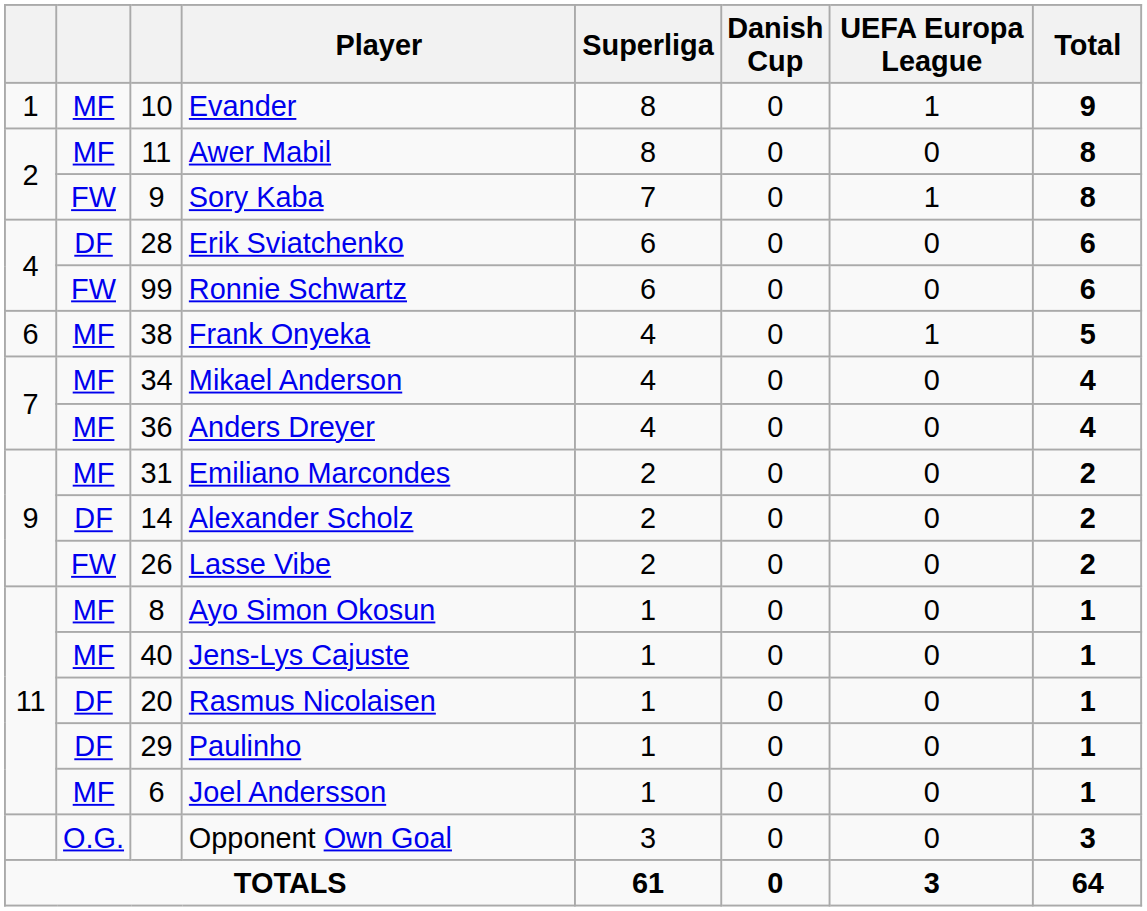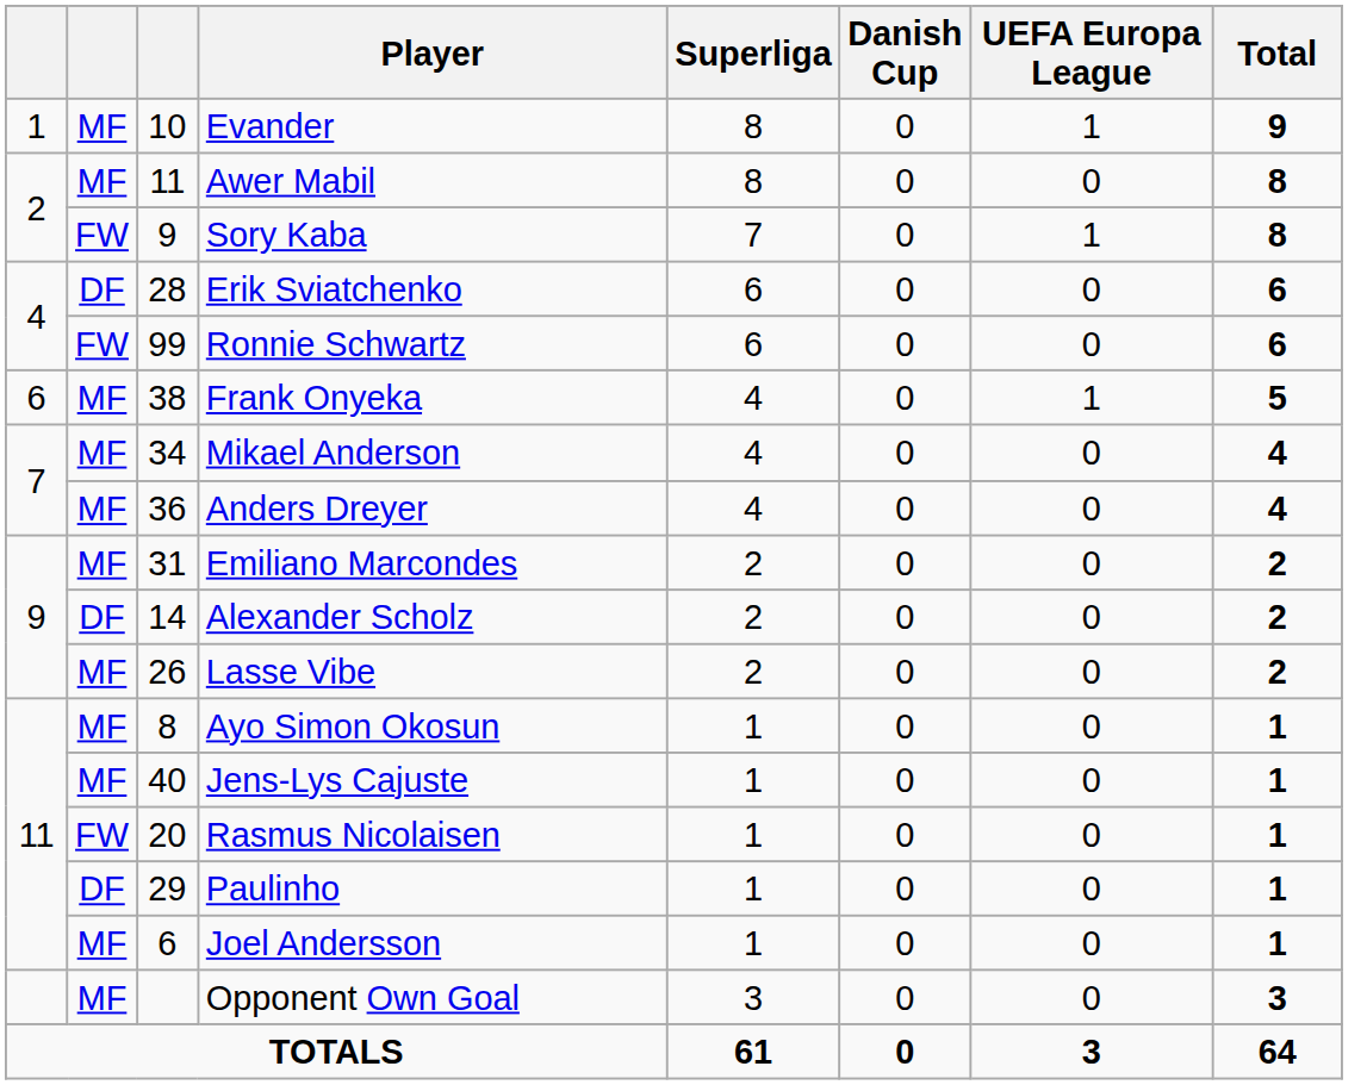Lasse Vibe | column 2: FW -> MF
Rasmus Nicolaisen | column 2: DF -> FW
Opponent Own Goal | column 2: O.G. -> MF
